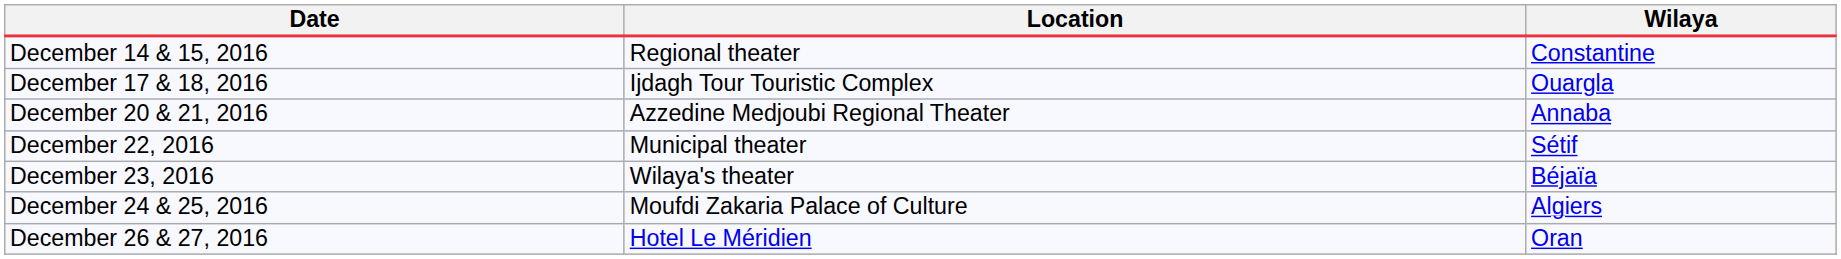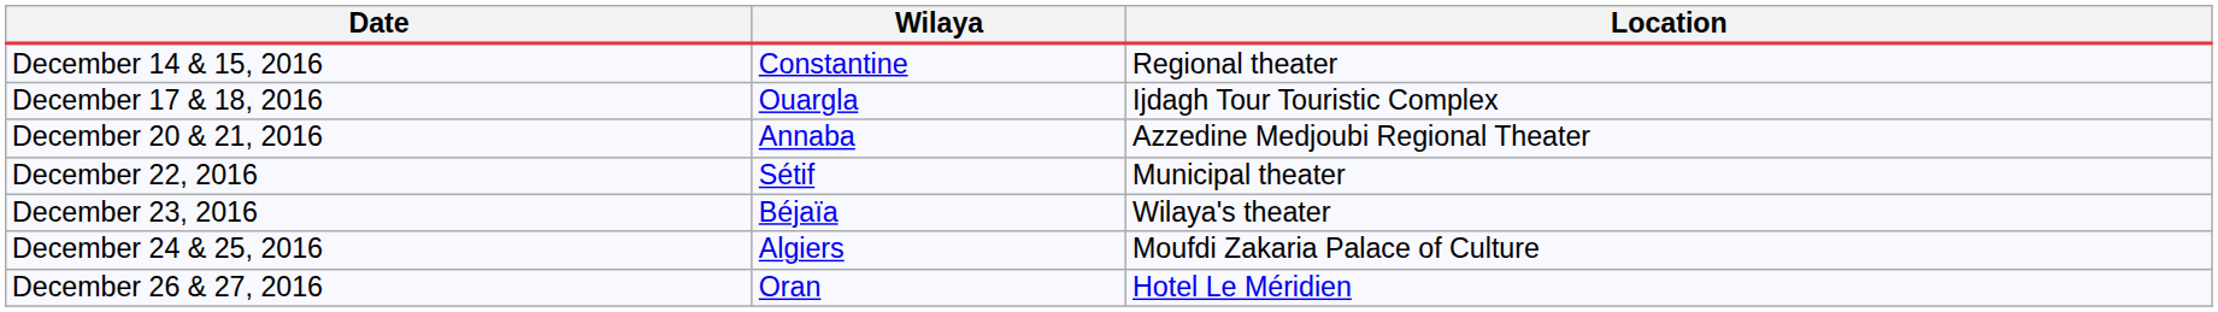columns swapped: Wilaya <-> Location
